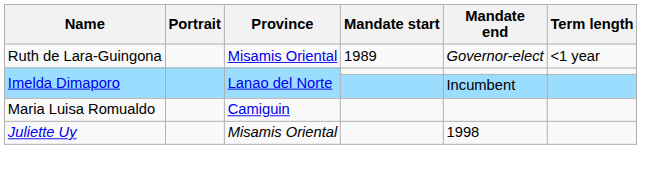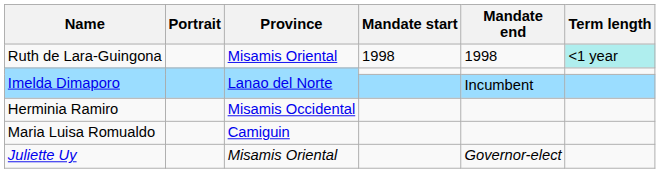Ruth de Lara-Guingona | Mandate start: 1989 -> 1998
Ruth de Lara-Guingona | Mandate end: Governor-elect -> 1998
Ruth de Lara-Guingona | Term length: no background -> paleturquoise background
+ row: Herminia Ramiro | Misamis Occidental
Juliette Uy | Mandate end: 1998 -> Governor-elect
